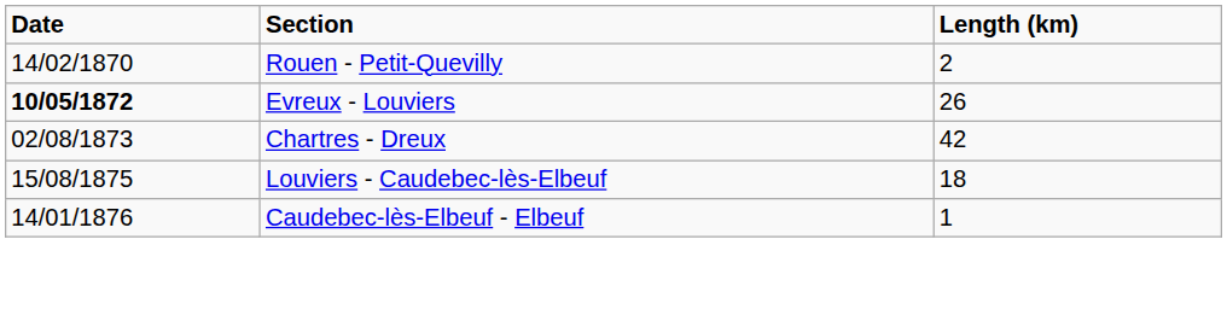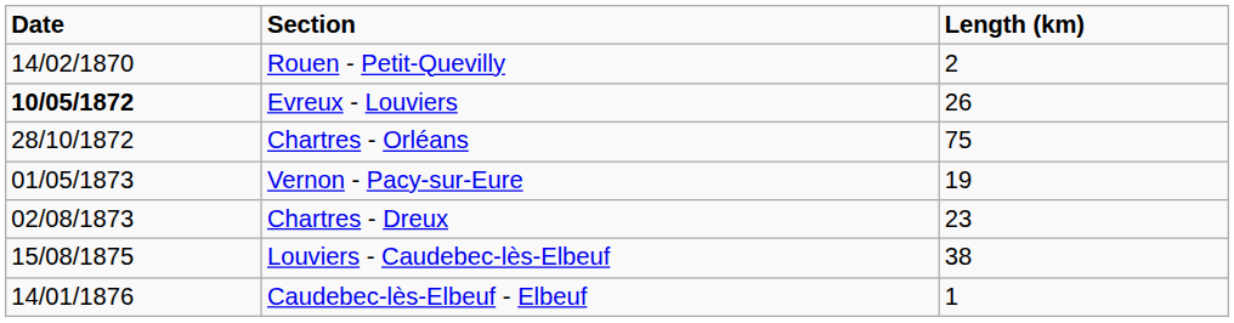+ row: 28/10/1872 | Chartres - Orléans | 75
+ row: 01/05/1873 | Vernon - Pacy-sur-Eure | 19
Chartres - Dreux | Length (km): 42 -> 23
Louviers - Caudebec-lès-Elbeuf | Length (km): 18 -> 38
